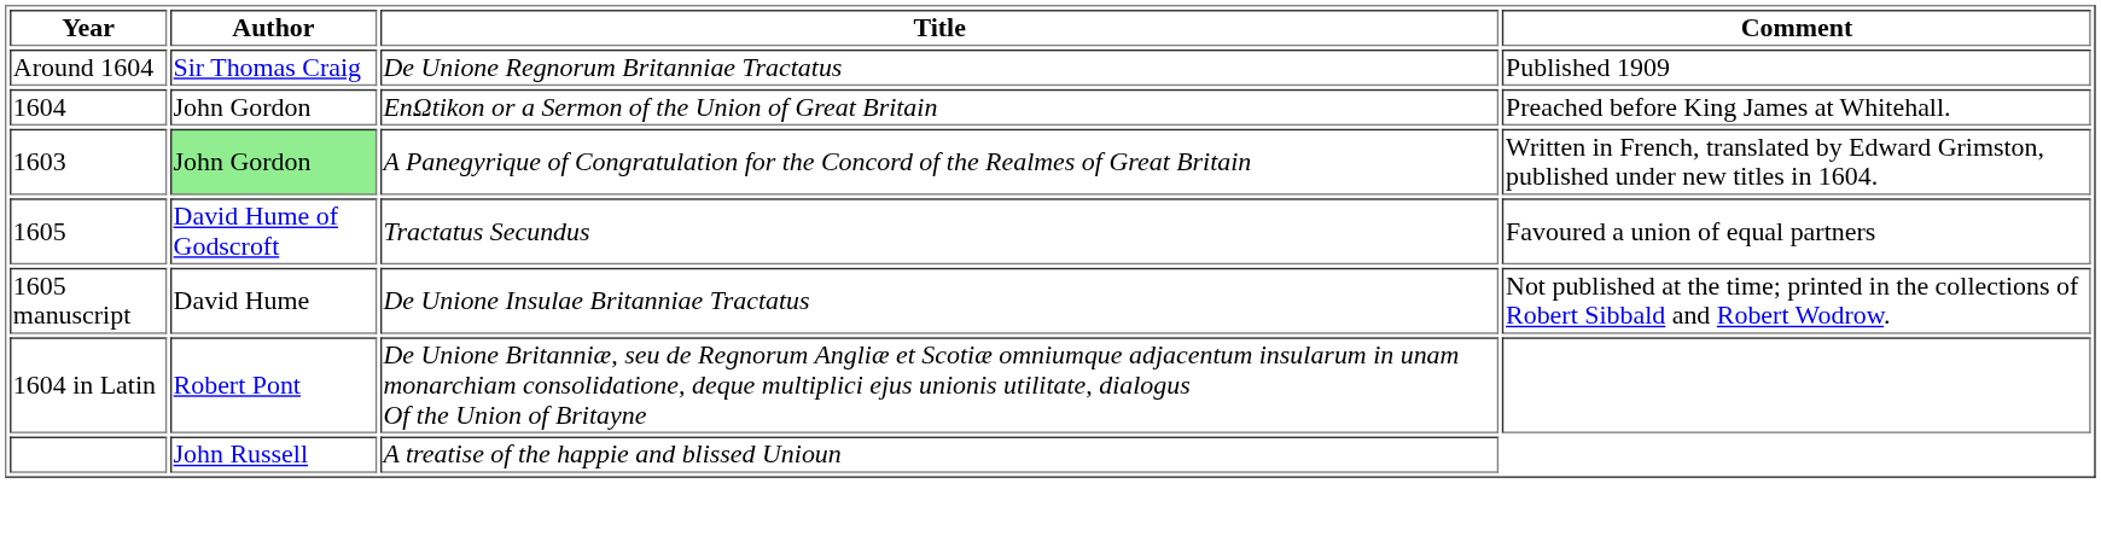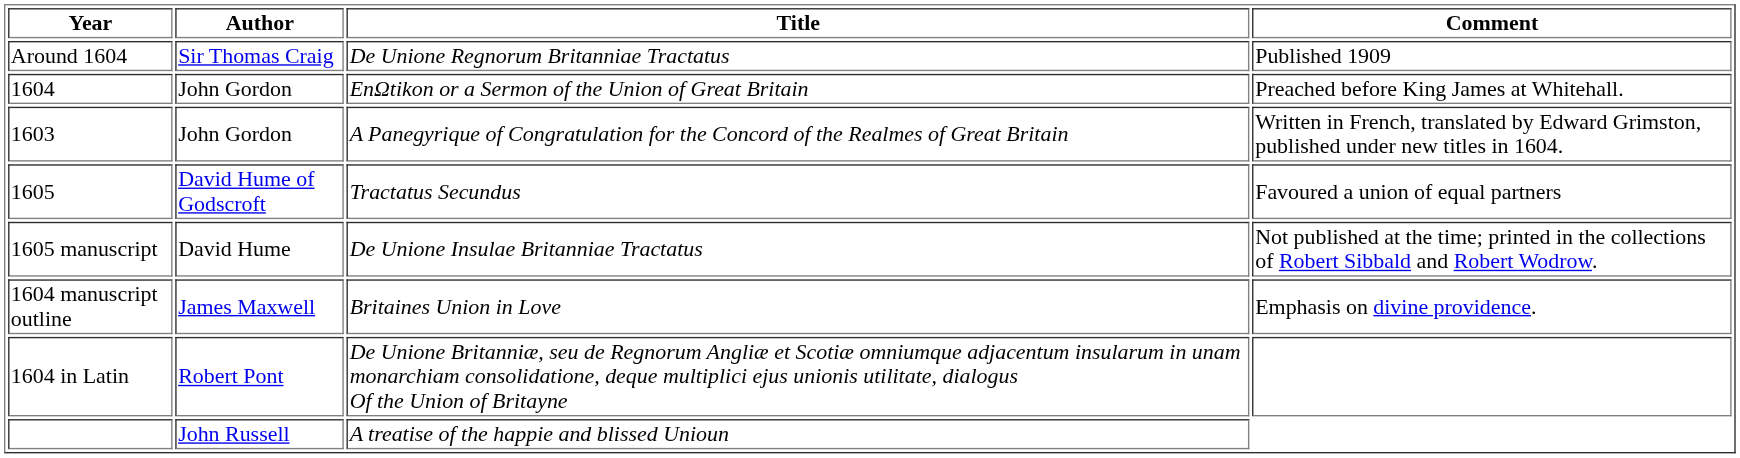1603 | Author: lightgreen background -> no background
+ row: 1604 manuscript outline | James Maxwell | Britaines Union in Love | Emphasis on divine providence.
